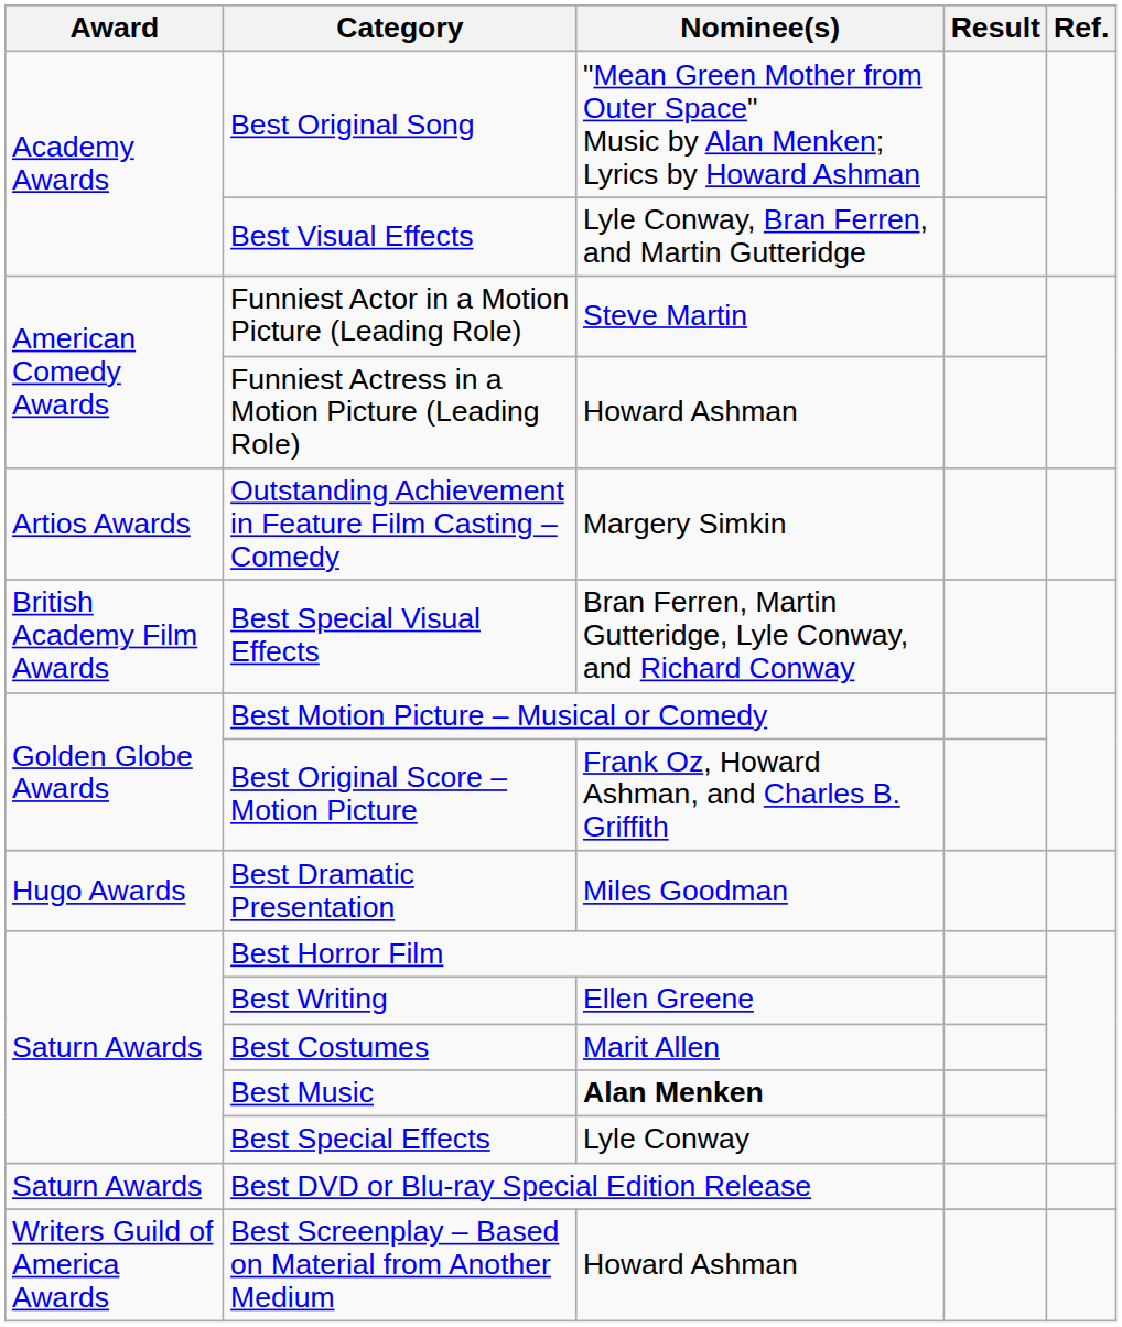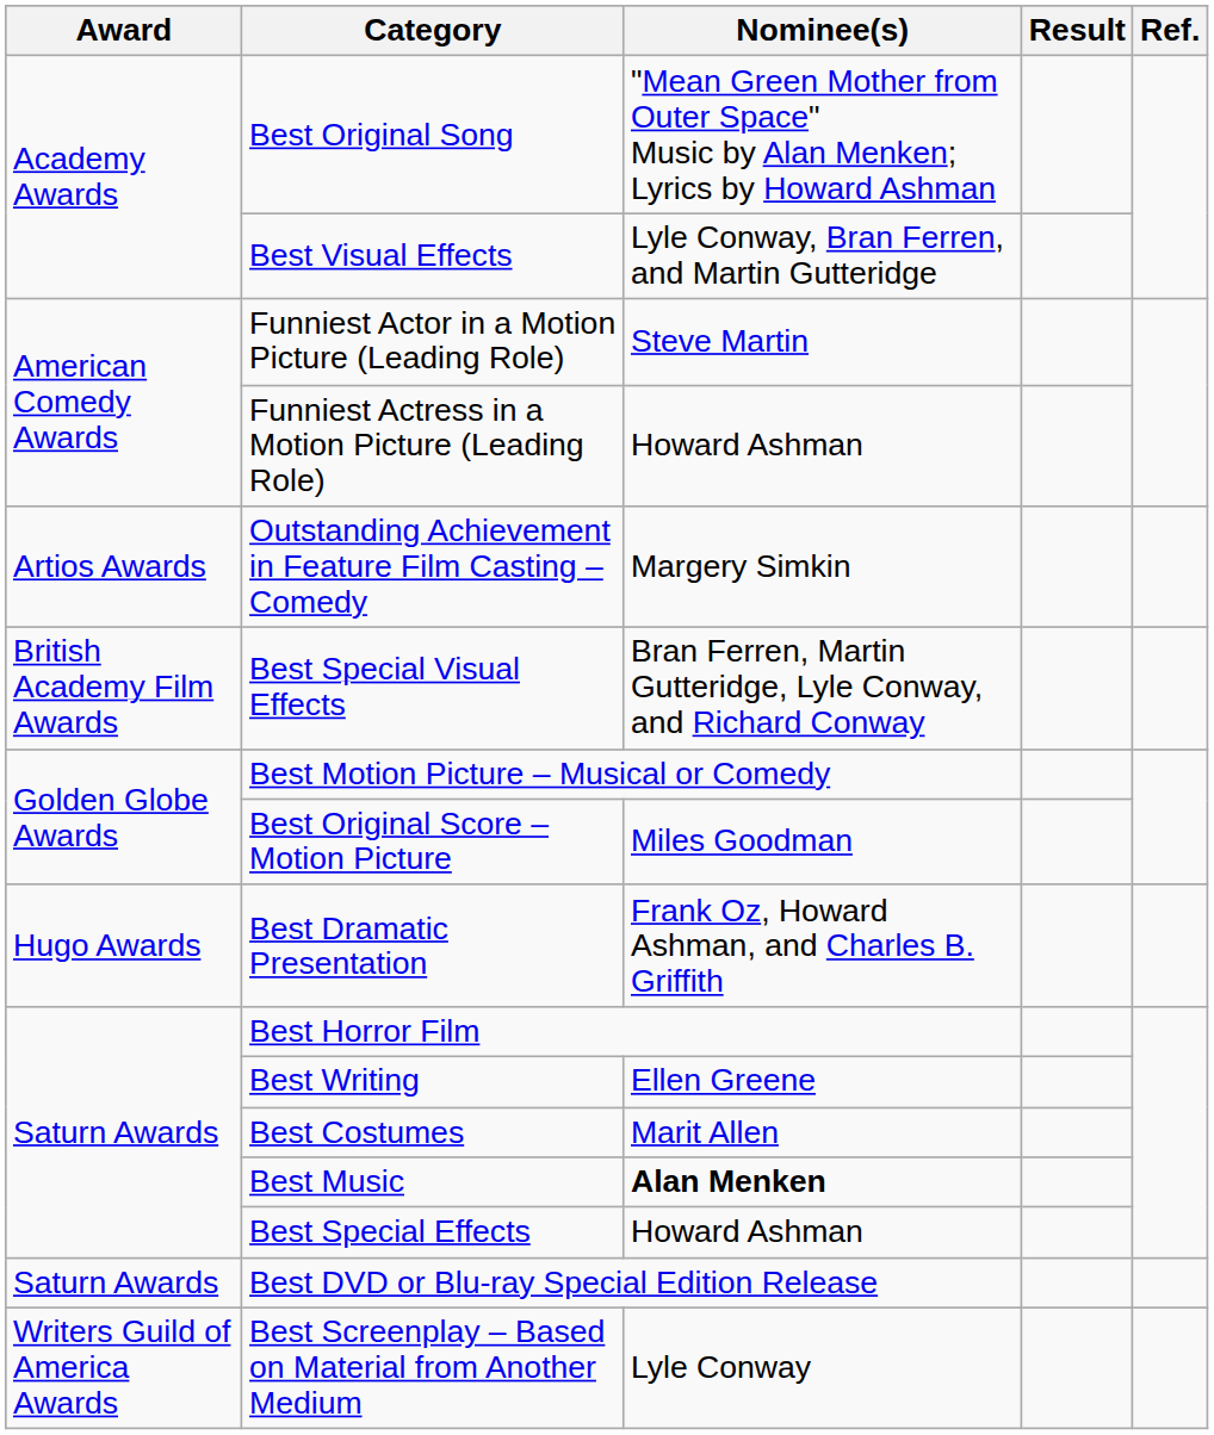Best Original Score – Motion Picture | Nominee(s): Frank Oz, Howard Ashman, and Charles B. Griffith -> Miles Goodman
Best Dramatic Presentation | Nominee(s): Miles Goodman -> Frank Oz, Howard Ashman, and Charles B. Griffith
Best Special Effects | Nominee(s): Lyle Conway -> Howard Ashman
Best Screenplay – Based on Material from Another Medium | Nominee(s): Howard Ashman -> Lyle Conway
